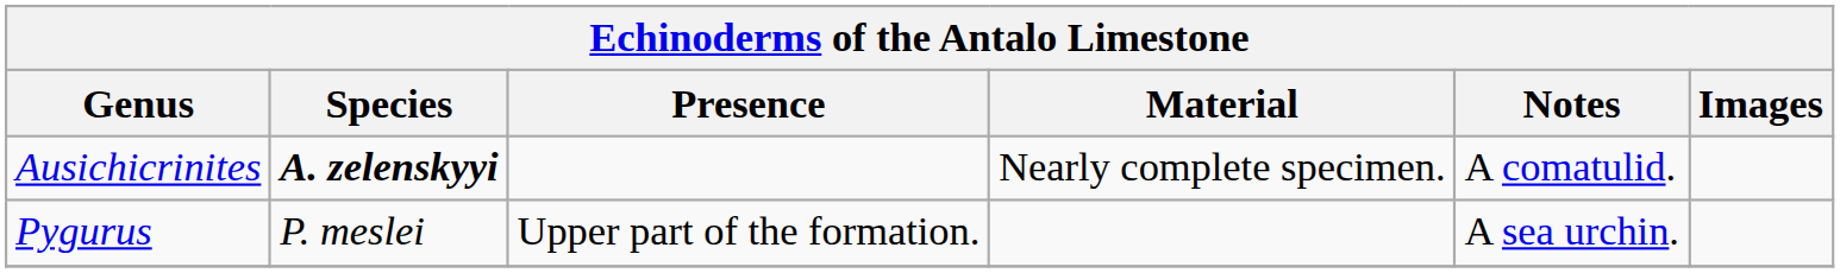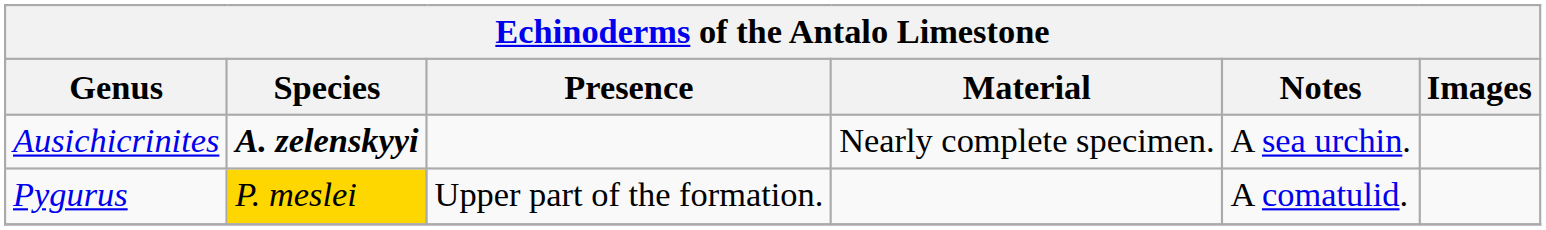Ausichicrinites | Notes: A comatulid. -> A sea urchin.
Pygurus | Species: no background -> gold background
Pygurus | Notes: A sea urchin. -> A comatulid.
